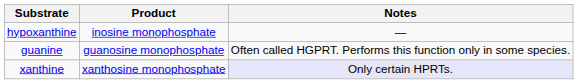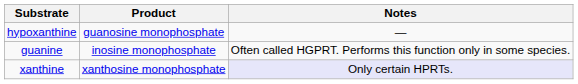hypoxanthine | Product: inosine monophosphate -> guanosine monophosphate
guanine | Product: guanosine monophosphate -> inosine monophosphate
